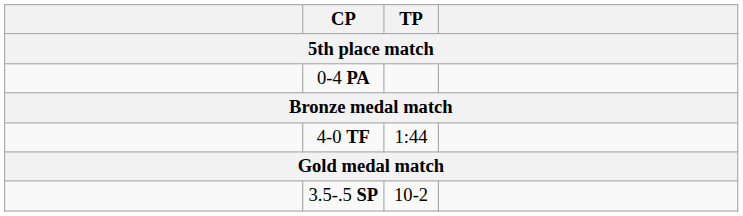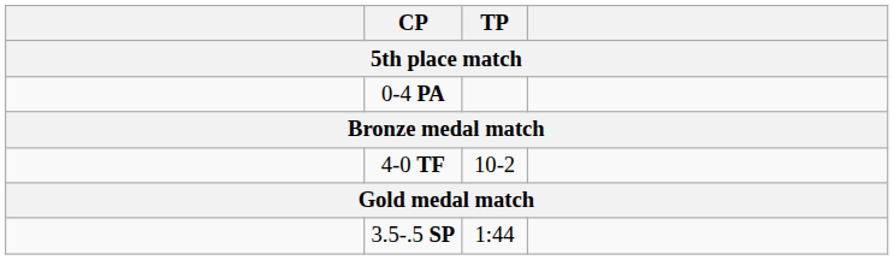4-0 TF | TP: 1:44 -> 10-2
3.5-.5 SP | TP: 10-2 -> 1:44
